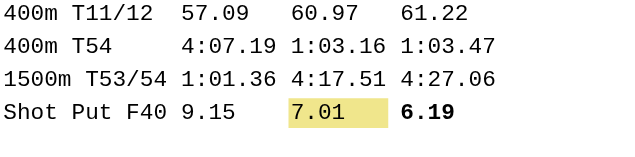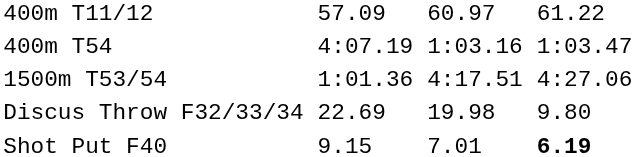+ row: Discus Throw F32/33/34 | 22.69 | 19.98 | 9.80
Shot Put F40 | column 5: khaki background -> no background
